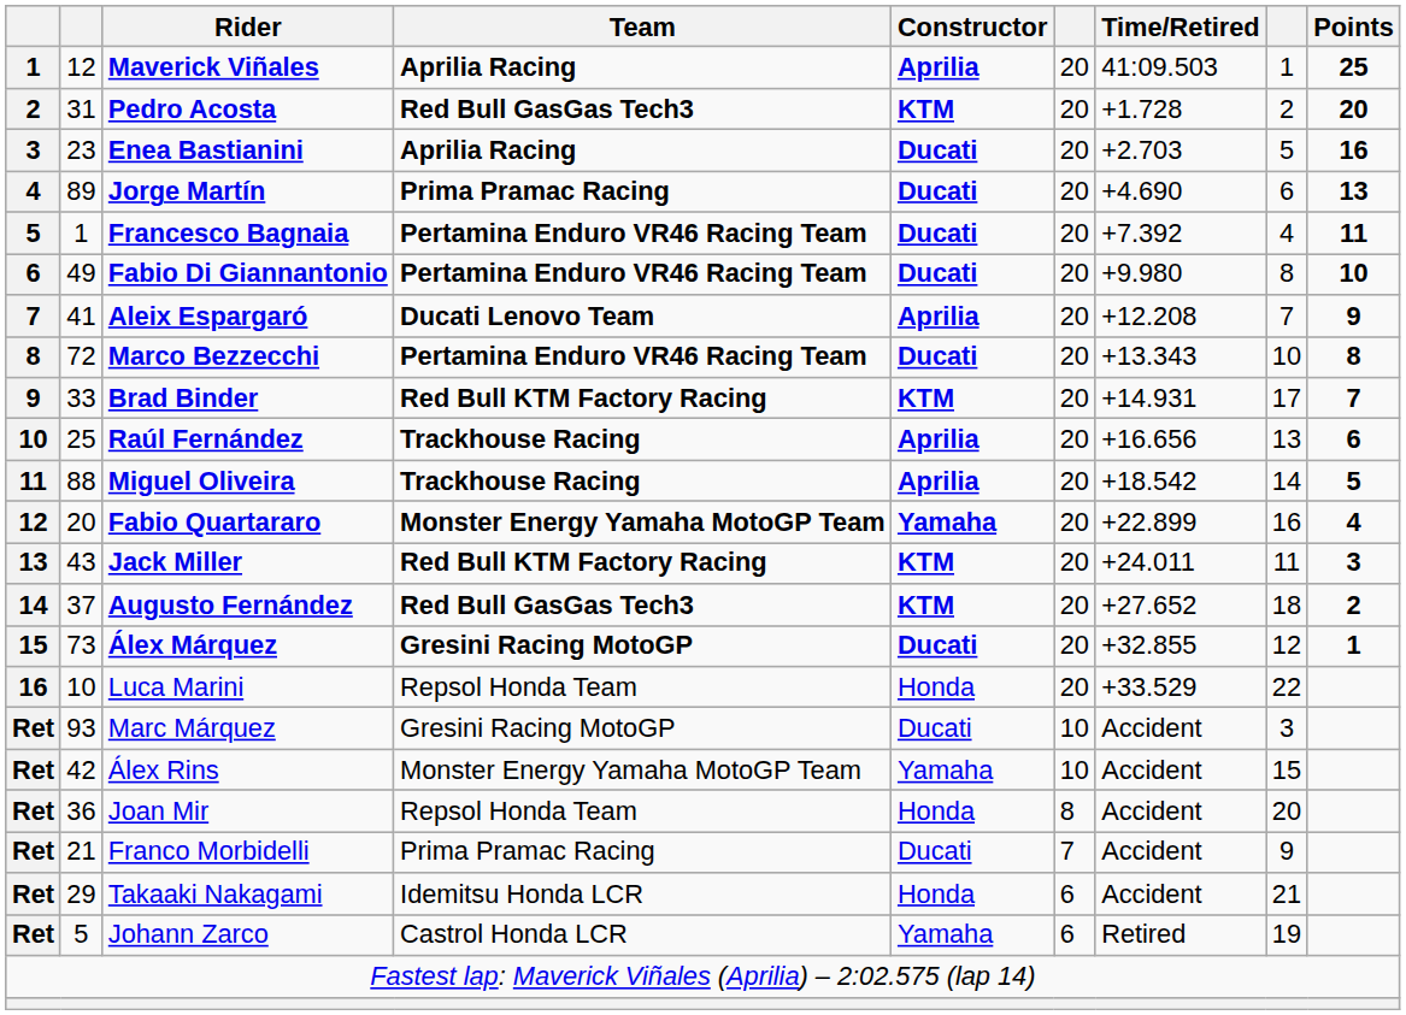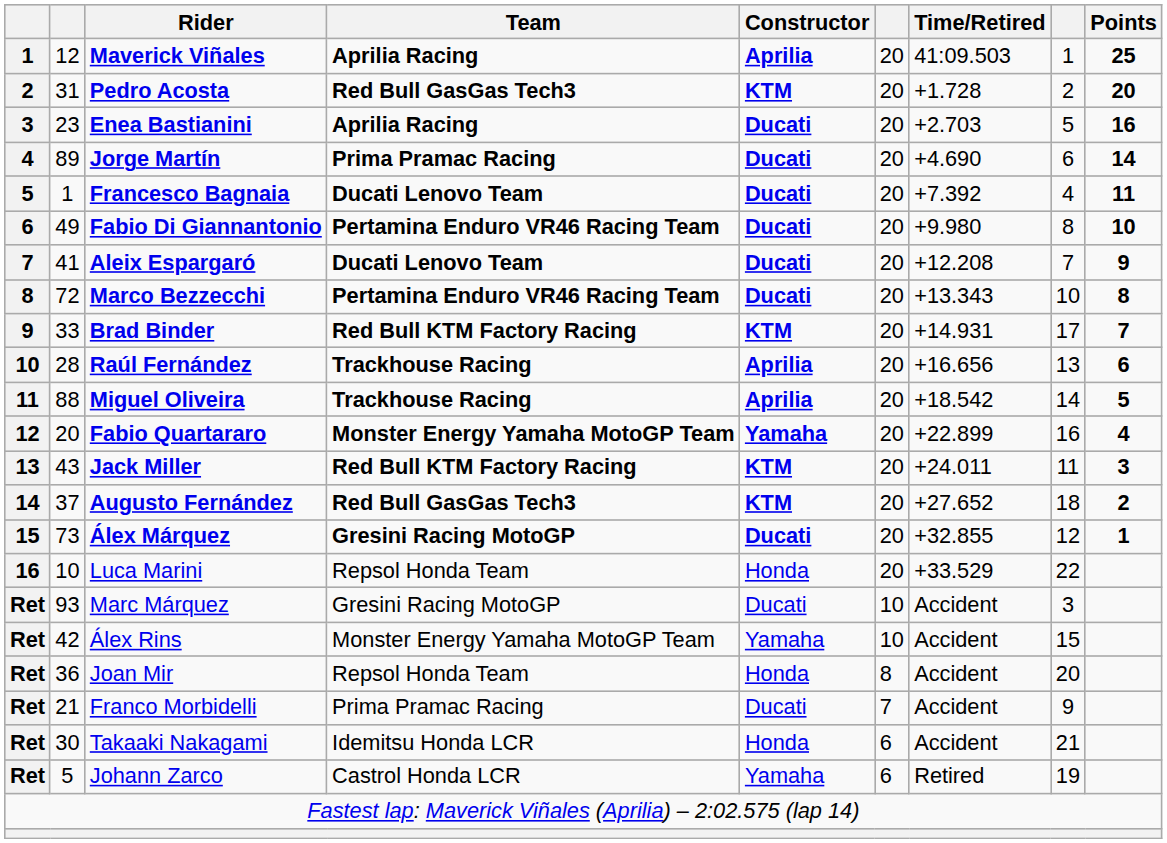Jorge Martín | Points: 13 -> 14
Francesco Bagnaia | Team: Pertamina Enduro VR46 Racing Team -> Ducati Lenovo Team
Aleix Espargaró | Constructor: Aprilia -> Ducati
Raúl Fernández | column 2: 25 -> 28
Takaaki Nakagami | column 2: 29 -> 30
